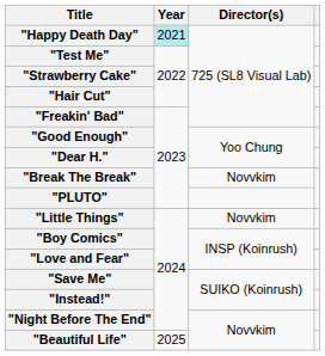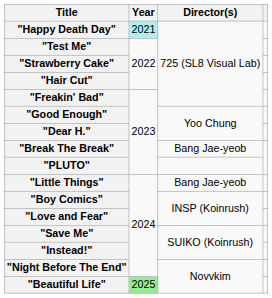"Break The Break" | Director(s): Novvkim -> Bang Jae-yeob
"Little Things" | Director(s): Novvkim -> Bang Jae-yeob
"Beautiful Life" | Year: no background -> lightgreen background
